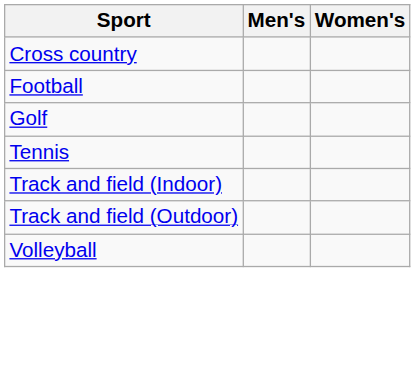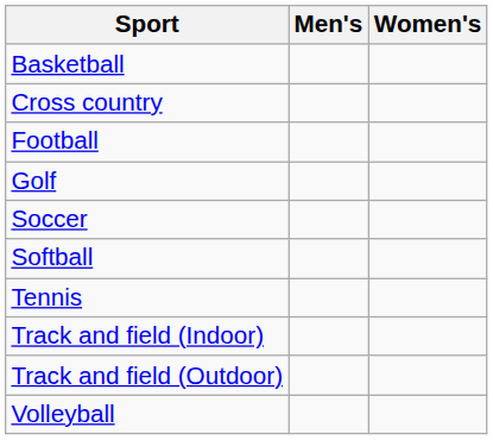+ row: Basketball
+ row: Soccer
+ row: Softball
